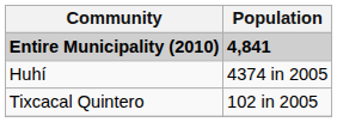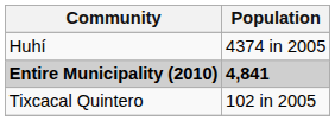rows swapped: Entire Municipality (2010) <-> Huhí
